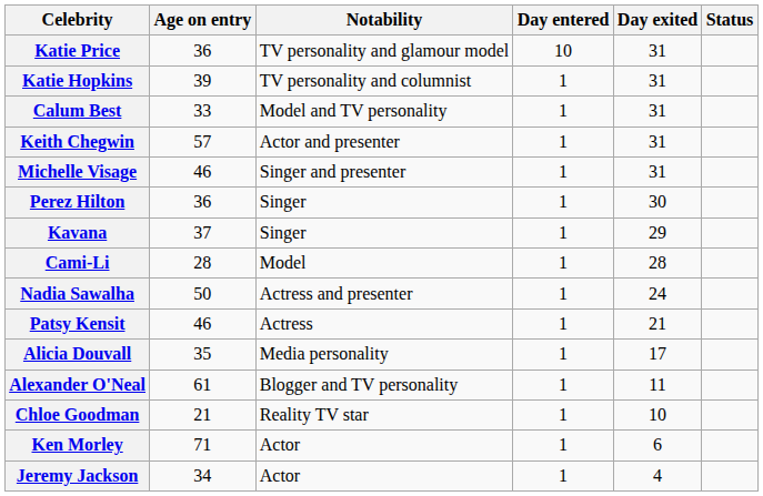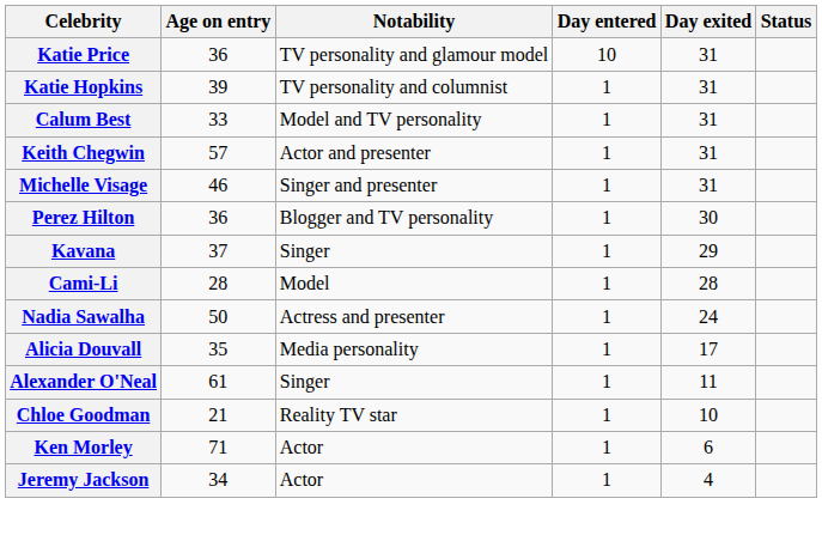Perez Hilton | Notability: Singer -> Blogger and TV personality
- row: Patsy Kensit | 46 | Actress | 1 | 21
Alexander O'Neal | Notability: Blogger and TV personality -> Singer
